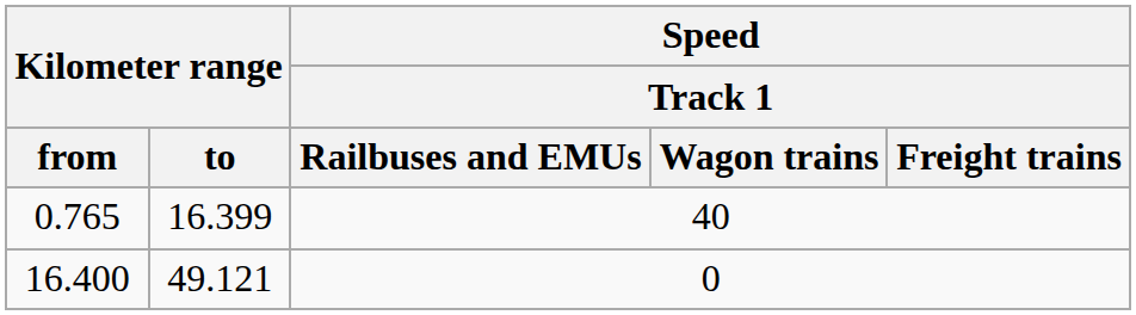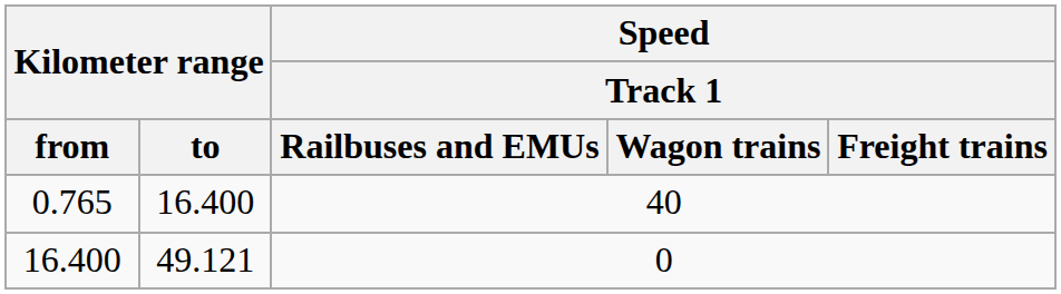0.765 | Kilometer range / to: 16.399 -> 16.400
